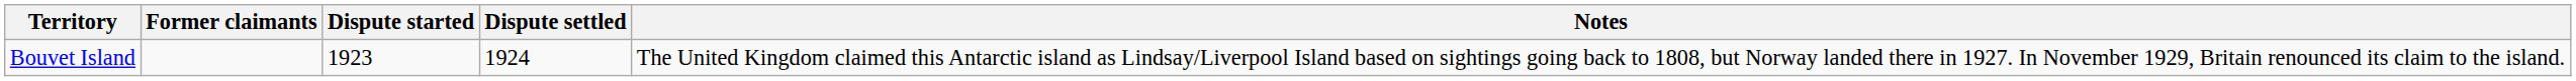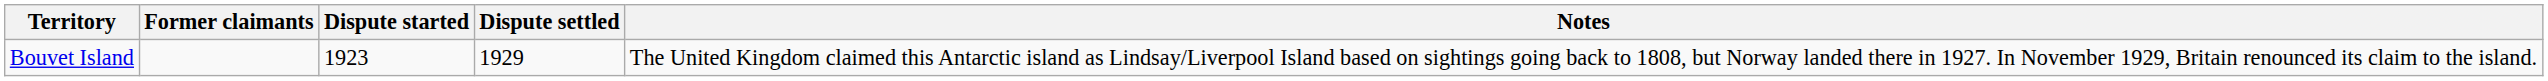Bouvet Island | Dispute settled: 1924 -> 1929
